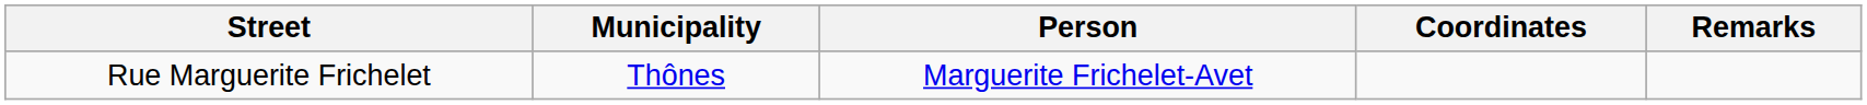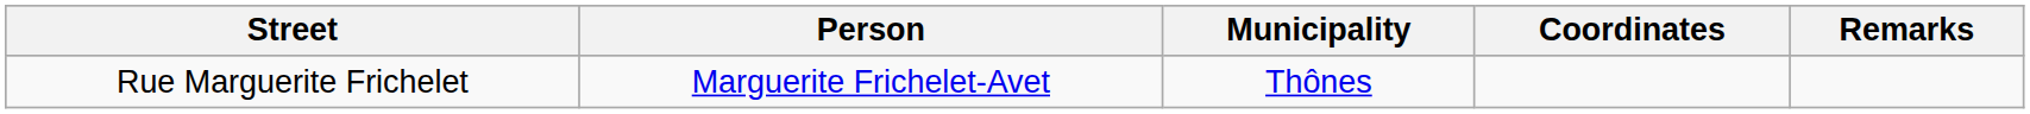columns swapped: Person <-> Municipality
